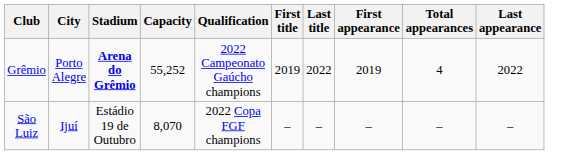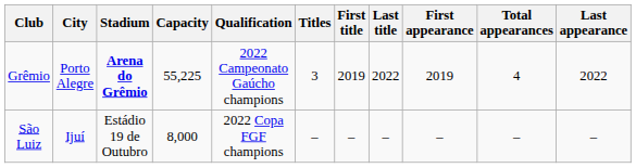+ column: Titles | 3 | –
Grêmio | Capacity: 55,252 -> 55,225
São Luiz | Capacity: 8,070 -> 8,000
